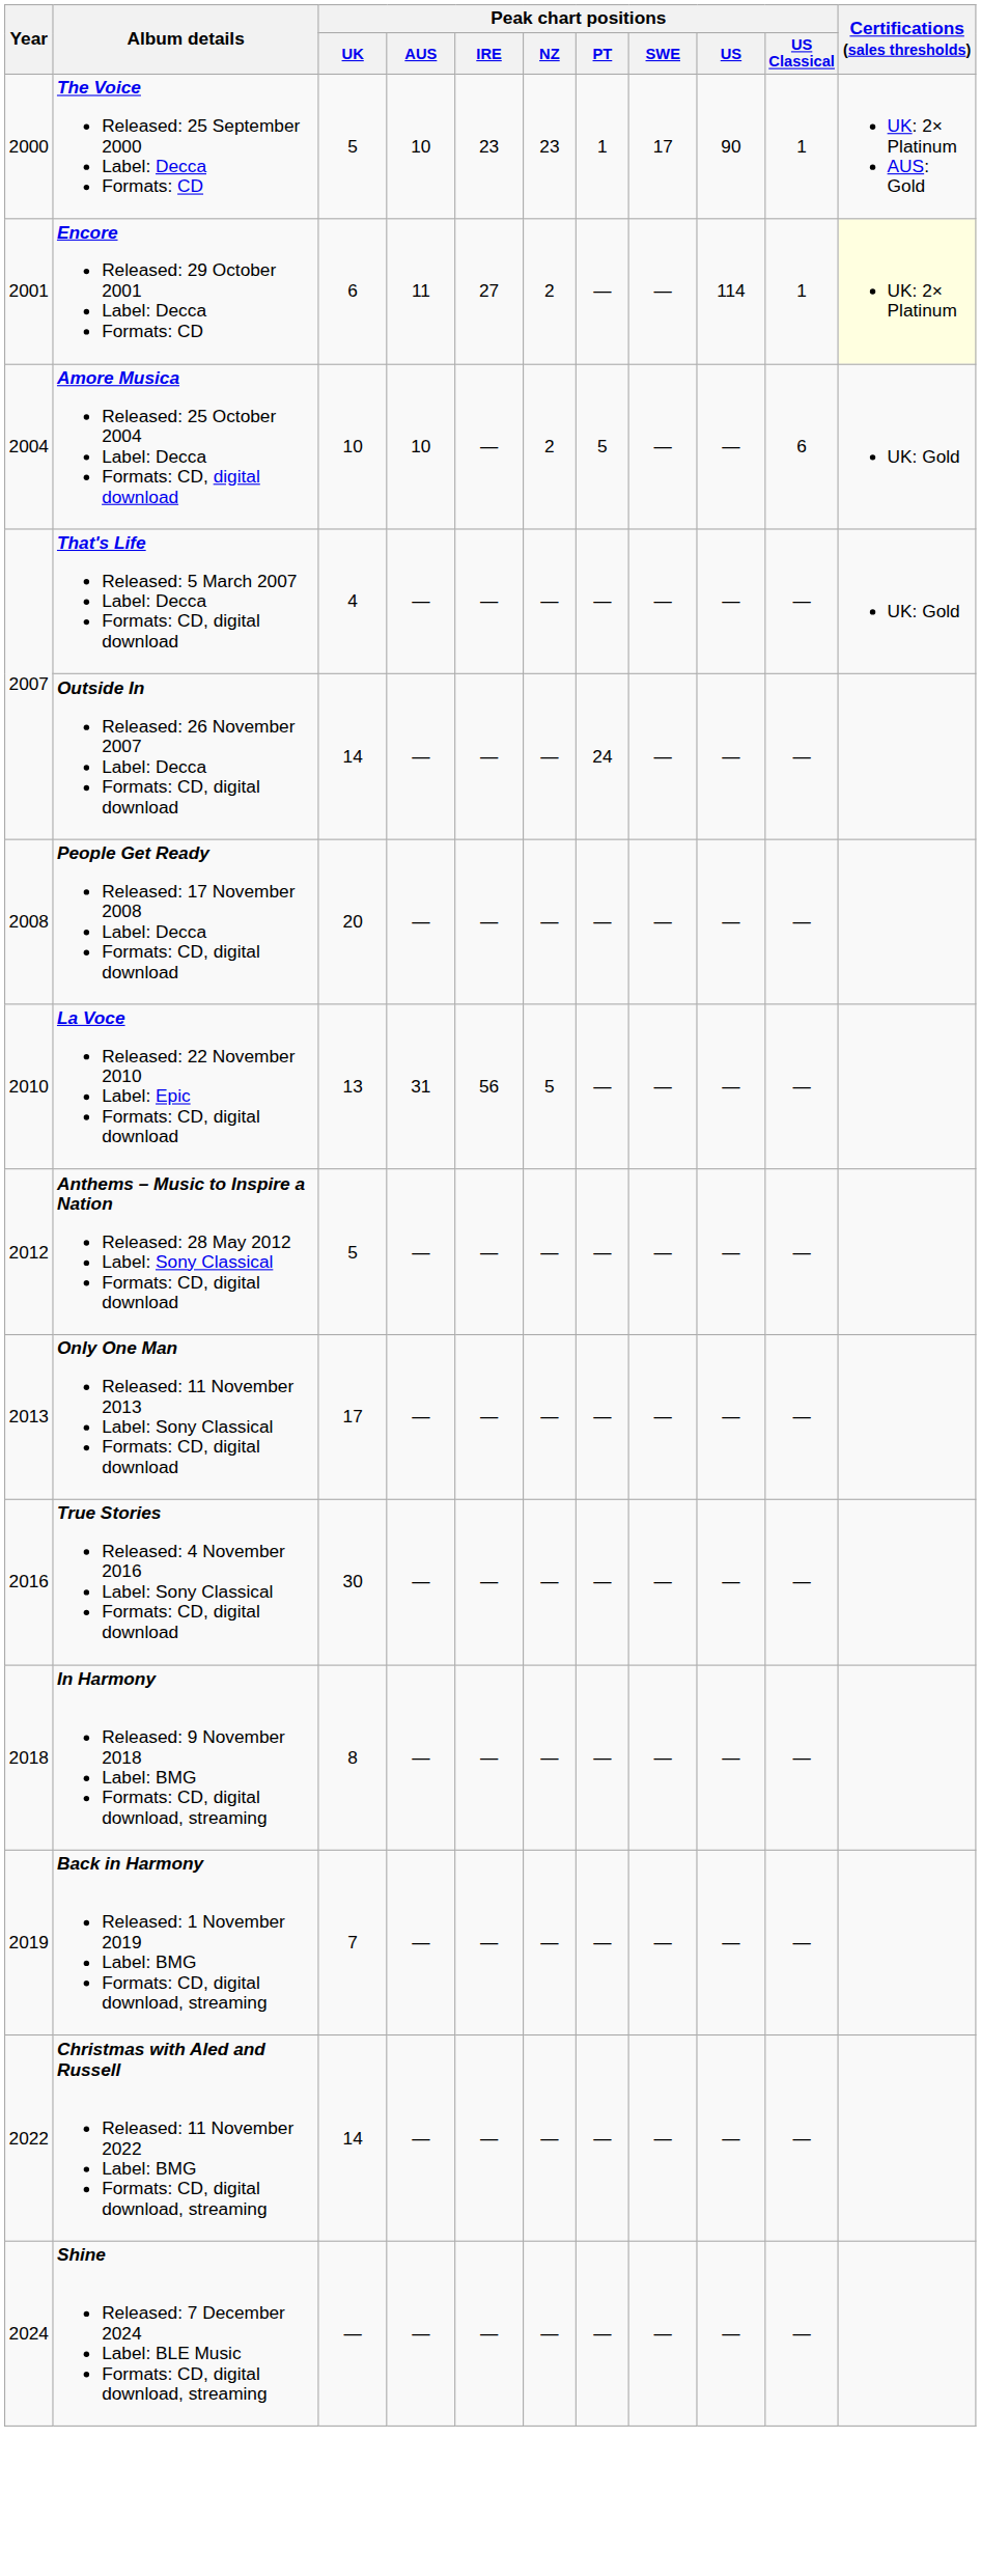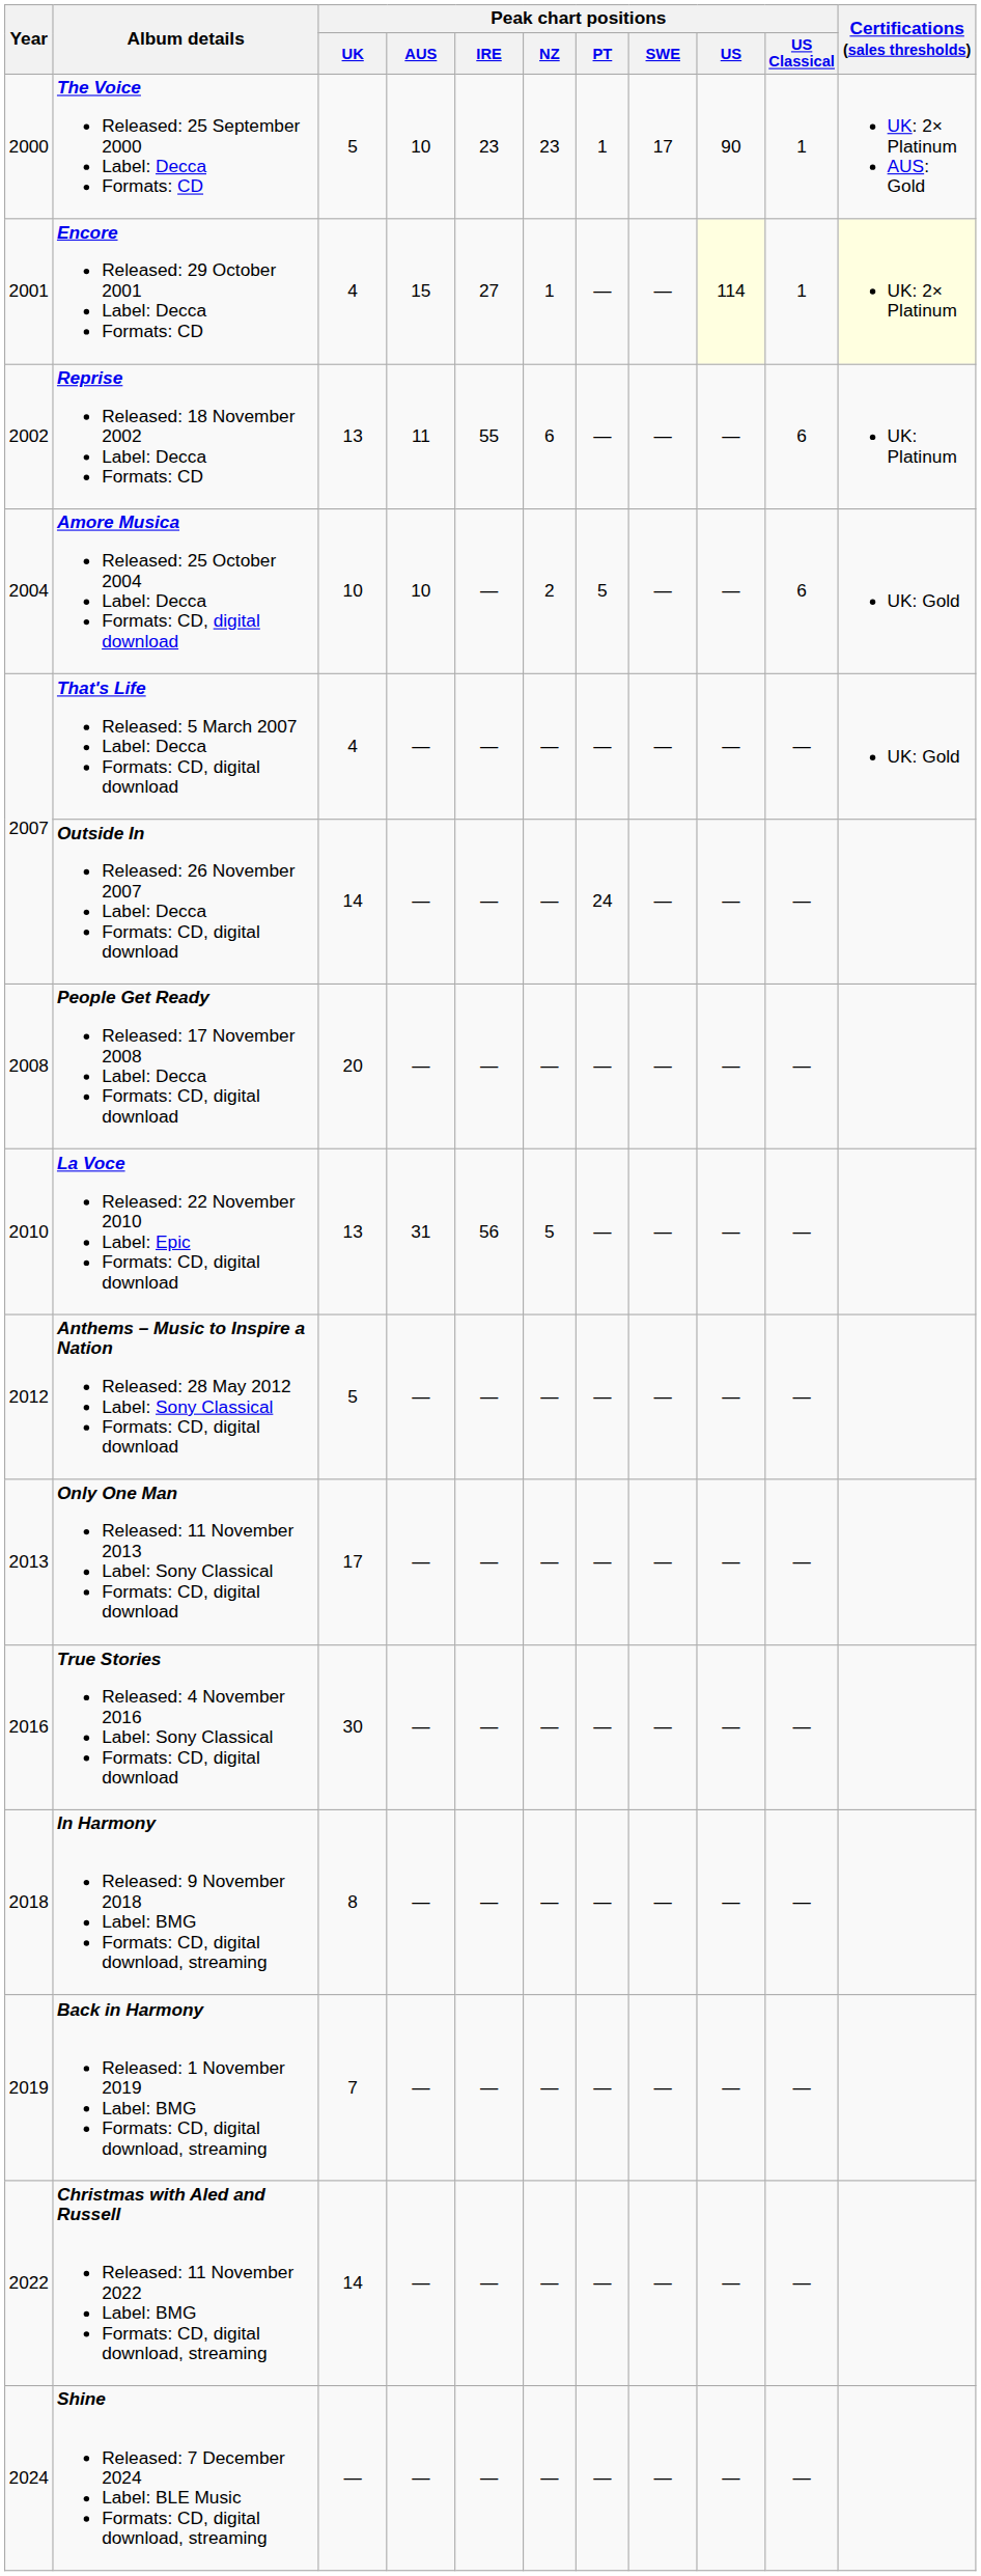Encore Released: 29 October 2001 Label: Decca Formats: CD | Peak chart positions / UK: 6 -> 4
Encore Released: 29 October 2001 Label: Decca Formats: CD | Peak chart positions / AUS: 11 -> 15
Encore Released: 29 October 2001 Label: Decca Formats: CD | Peak chart positions / NZ: 2 -> 1
Encore Released: 29 October 2001 Label: Decca Formats: CD | Peak chart positions / US: no background -> lightyellow background
+ row: 2002 | Reprise Released: 18 November 2002 Label: Decca Formats: CD | 13 | 11 | 55 | 6 | — | — | — | 6 | UK: Platinum
